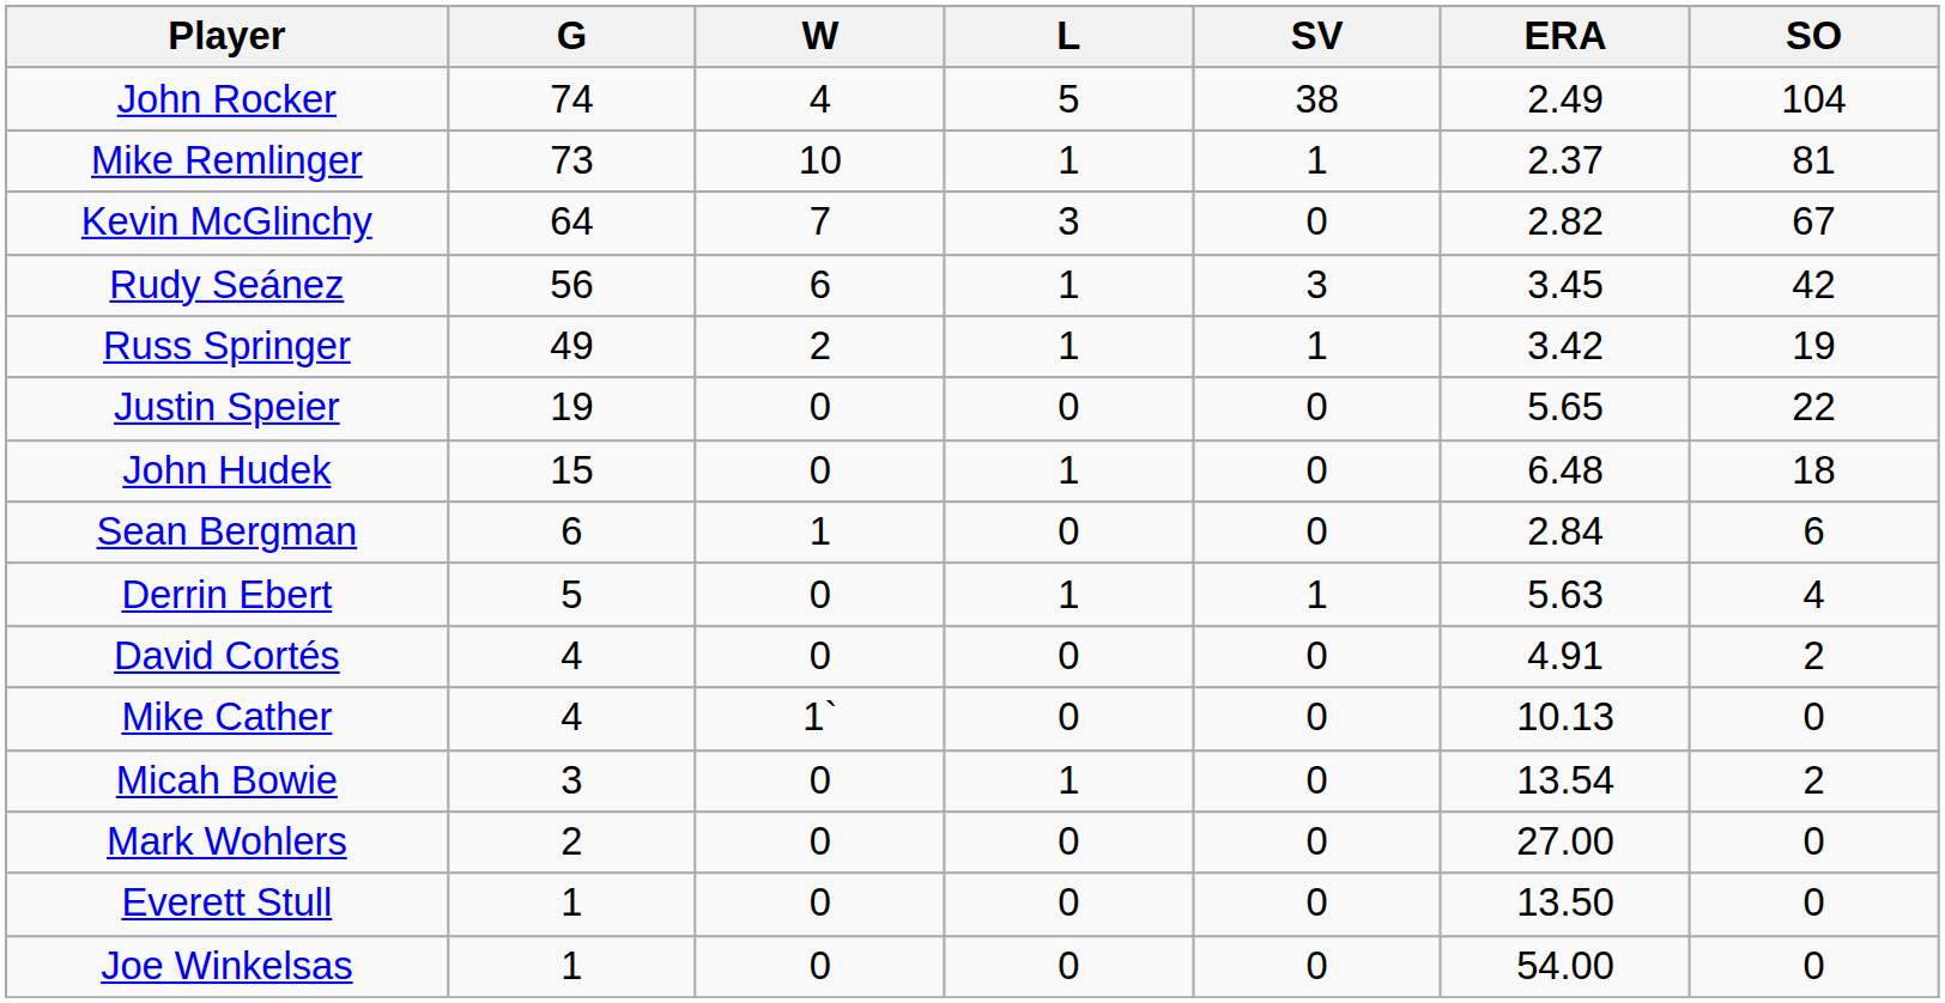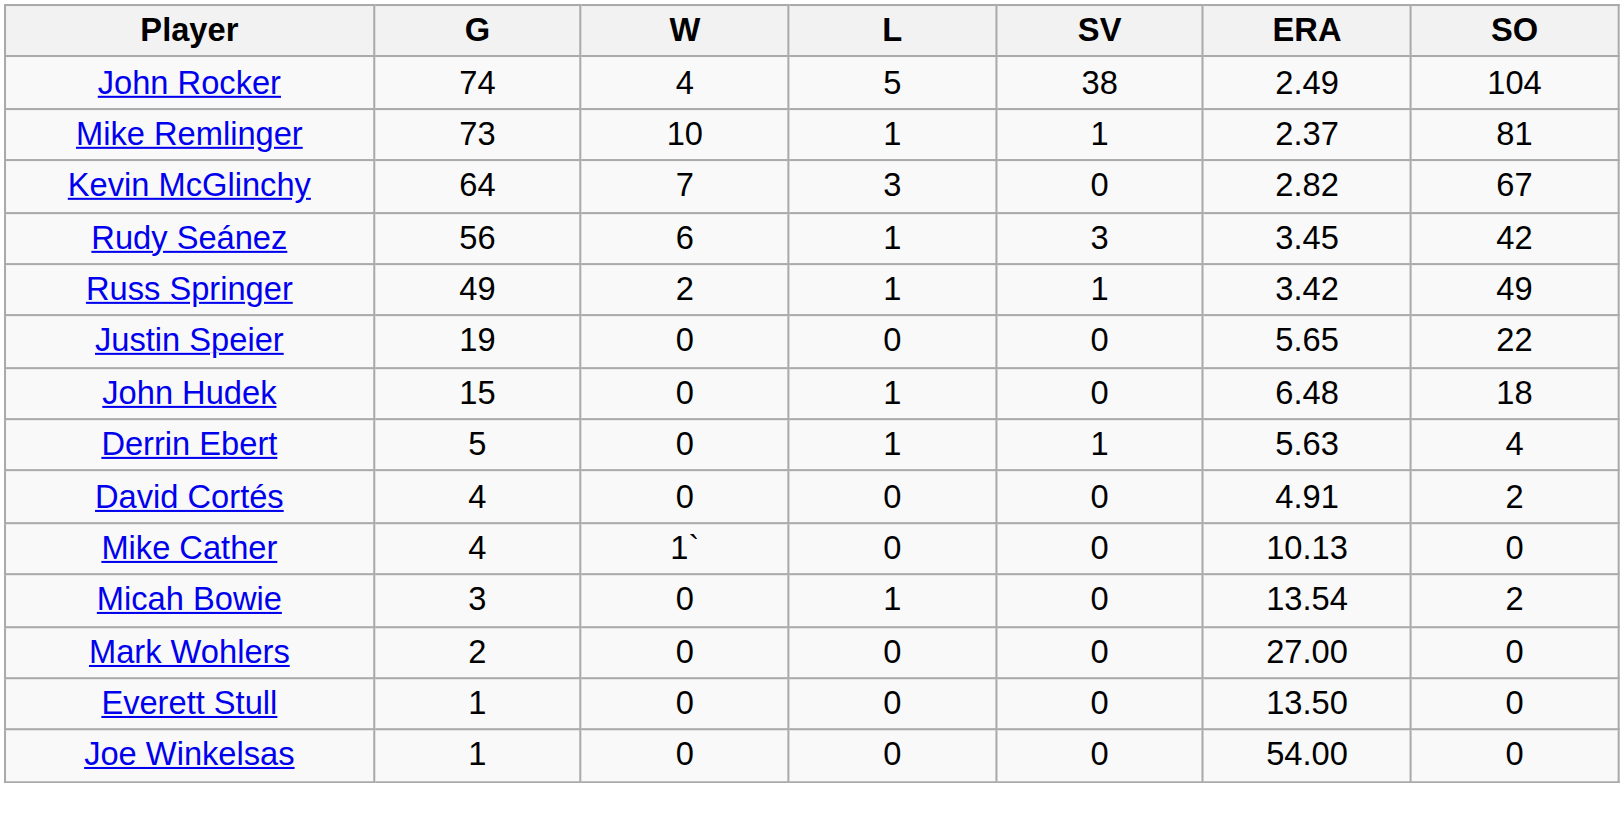Russ Springer | SO: 19 -> 49
- row: Sean Bergman | 6 | 1 | 0 | 0 | 2.84 | 6
